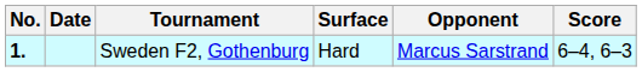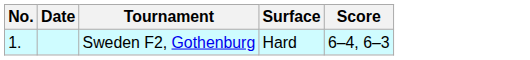- column: Opponent | Marcus Sarstrand
Sweden F2, Gothenburg | No.: bold -> normal
